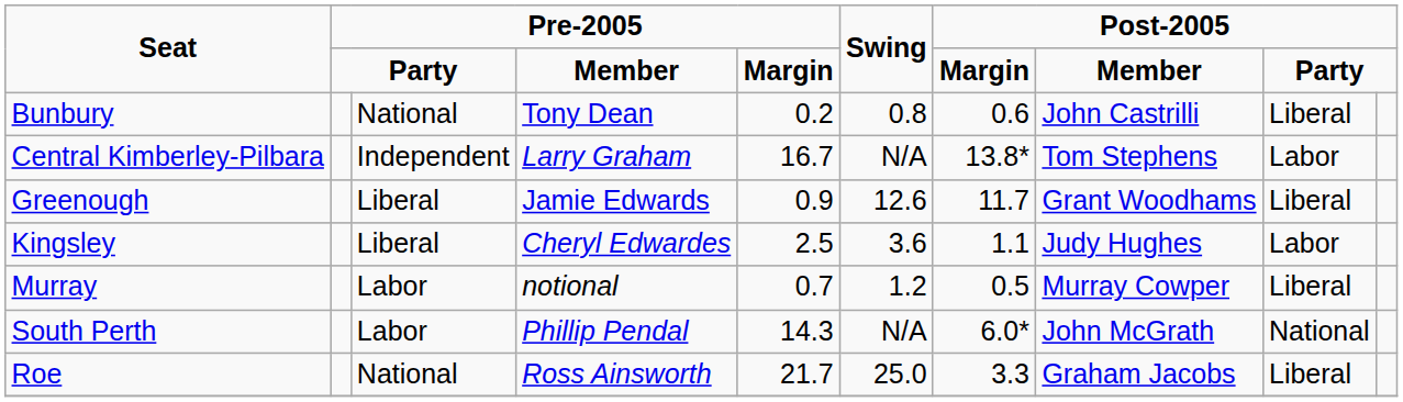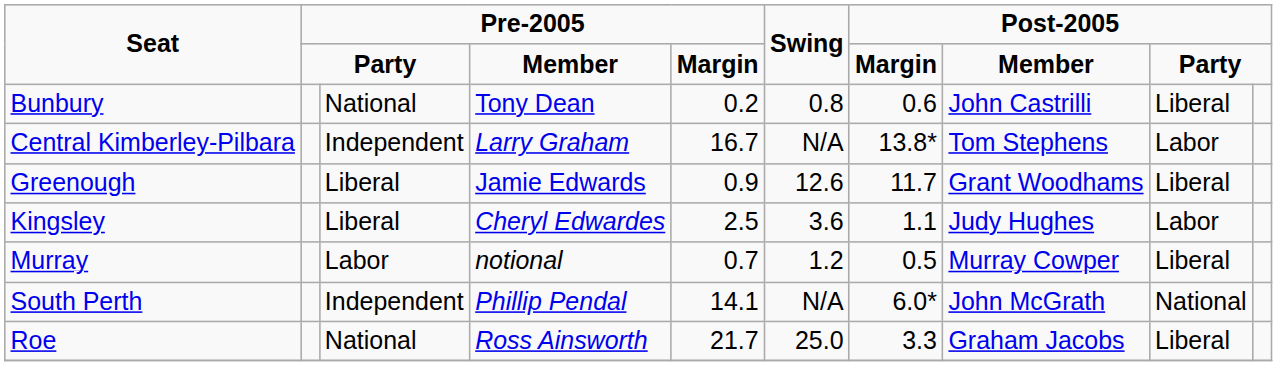South Perth | column 3: Labor -> Independent
South Perth | column 5: 14.3 -> 14.1
